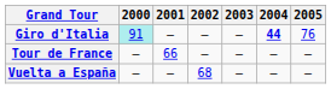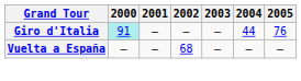Giro d'Italia | 2004: bold -> normal
- row: Tour de France | — | 66 | — | — | — | —
